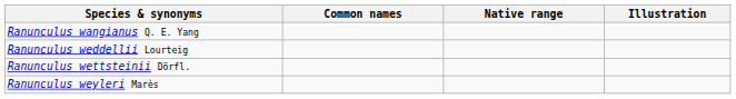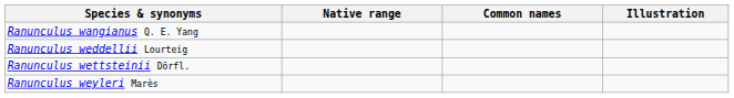columns swapped: Common names <-> Native range
